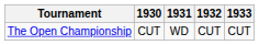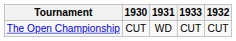columns swapped: 1932 <-> 1933
